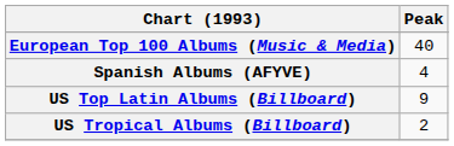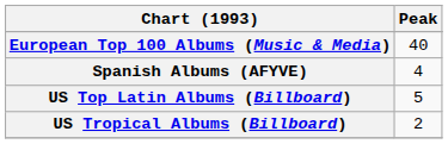US Top Latin Albums (Billboard) | Peak: 9 -> 5
